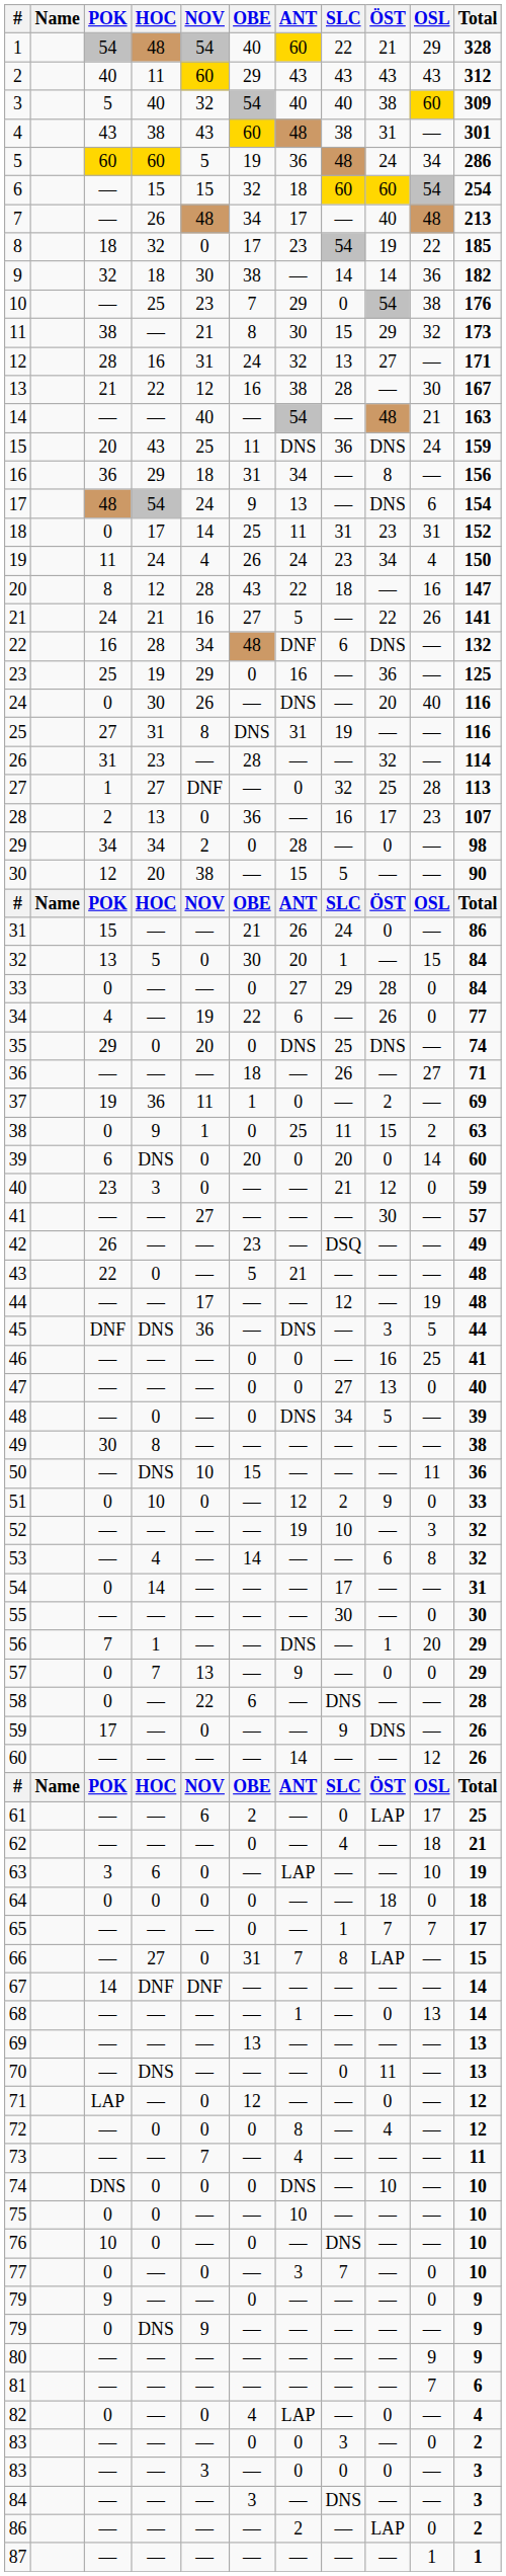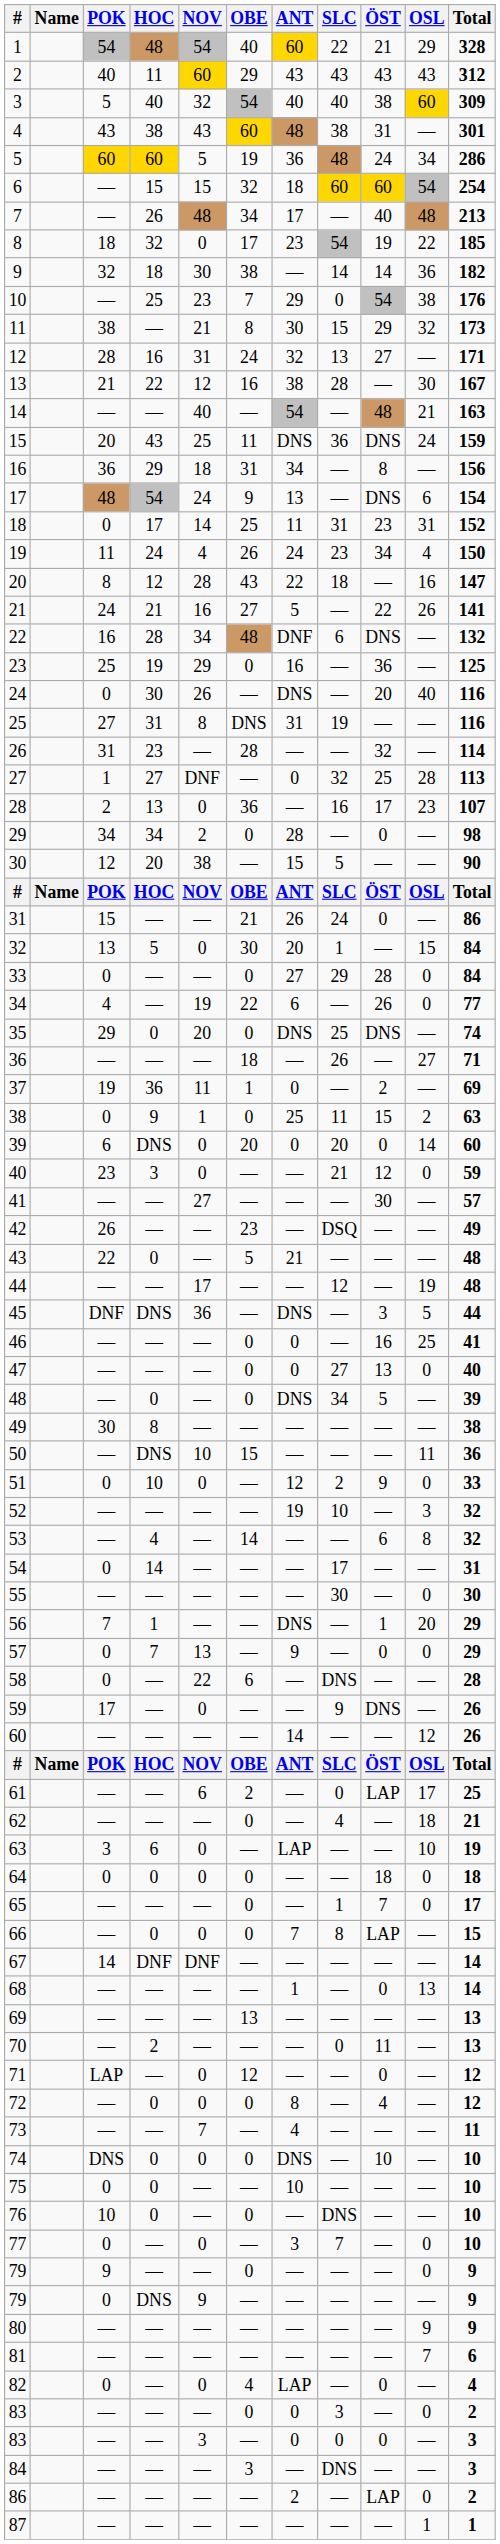65 | OSL: 7 -> 0
66 | HOC: 27 -> 0
66 | OBE: 31 -> 0
70 | HOC: DNS -> 2
